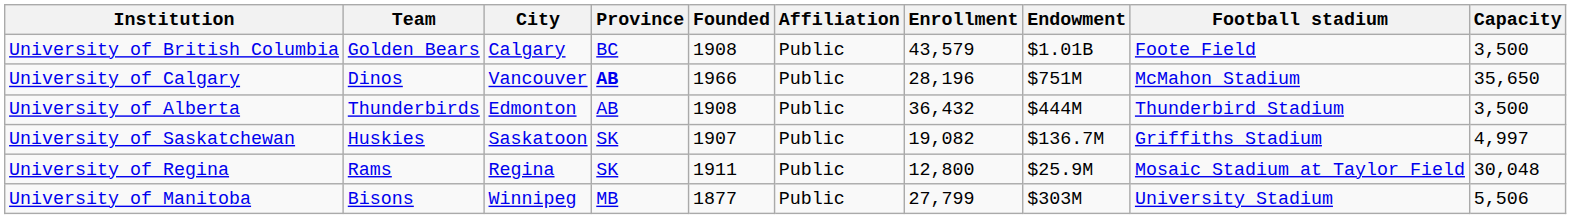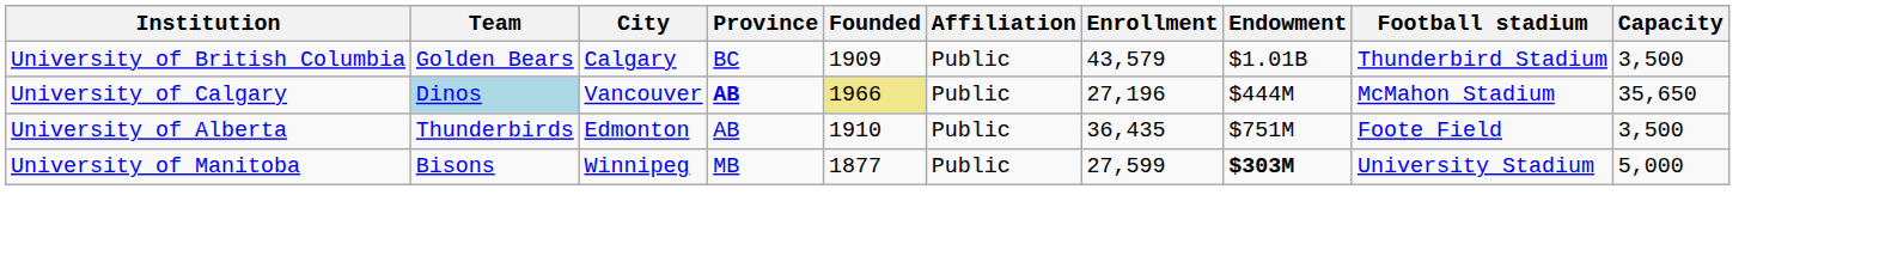University of British Columbia | Founded: 1908 -> 1909
University of British Columbia | Football stadium: Foote Field -> Thunderbird Stadium
University of Calgary | Team: no background -> lightblue background
University of Calgary | Founded: no background -> khaki background
University of Calgary | Enrollment: 28,196 -> 27,196
University of Calgary | Endowment: $751M -> $444M
University of Alberta | Founded: 1908 -> 1910
University of Alberta | Enrollment: 36,432 -> 36,435
University of Alberta | Endowment: $444M -> $751M
University of Alberta | Football stadium: Thunderbird Stadium -> Foote Field
- row: University of Saskatchewan | Huskies | Saskatoon | SK | 1907 | Public | 19,082 | $136.7M | Griffiths Stadium | 4,997
- row: University of Regina | Rams | Regina | SK | 1911 | Public | 12,800 | $25.9M | Mosaic Stadium at Taylor Field | 30,048
University of Manitoba | Enrollment: 27,799 -> 27,599
University of Manitoba | Endowment: normal -> bold
University of Manitoba | Capacity: 5,506 -> 5,000
